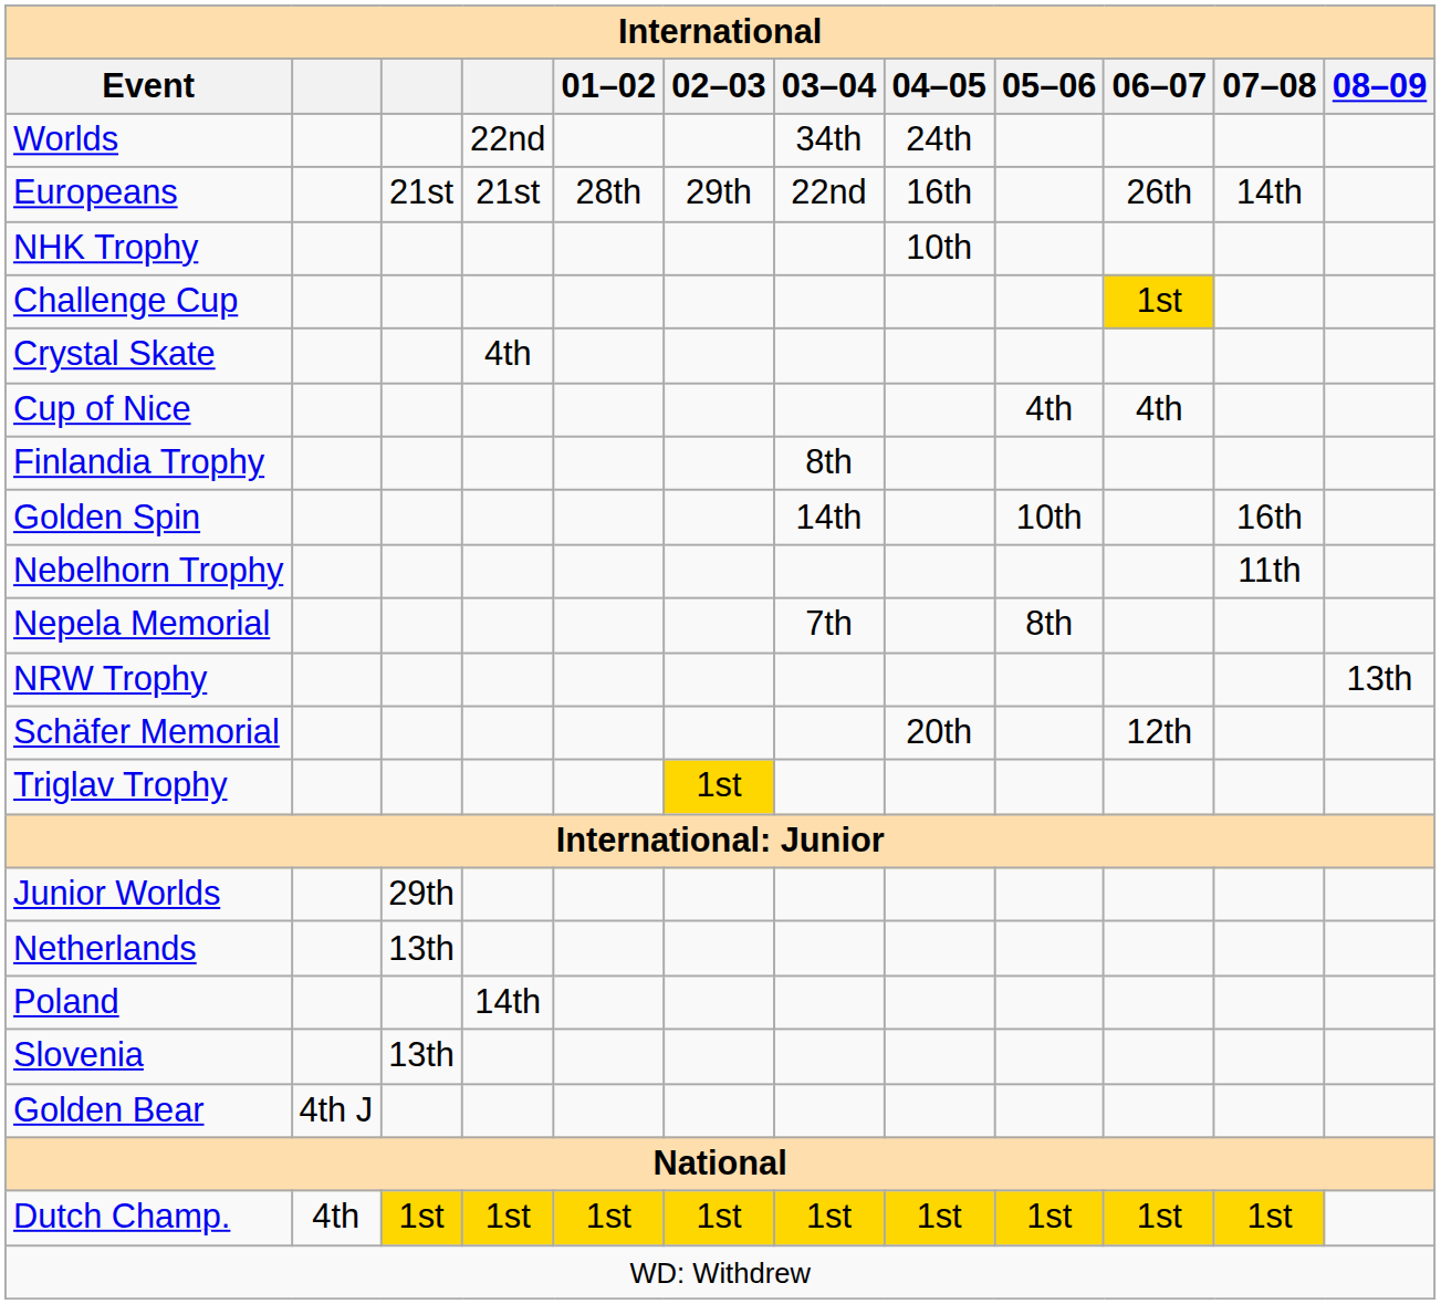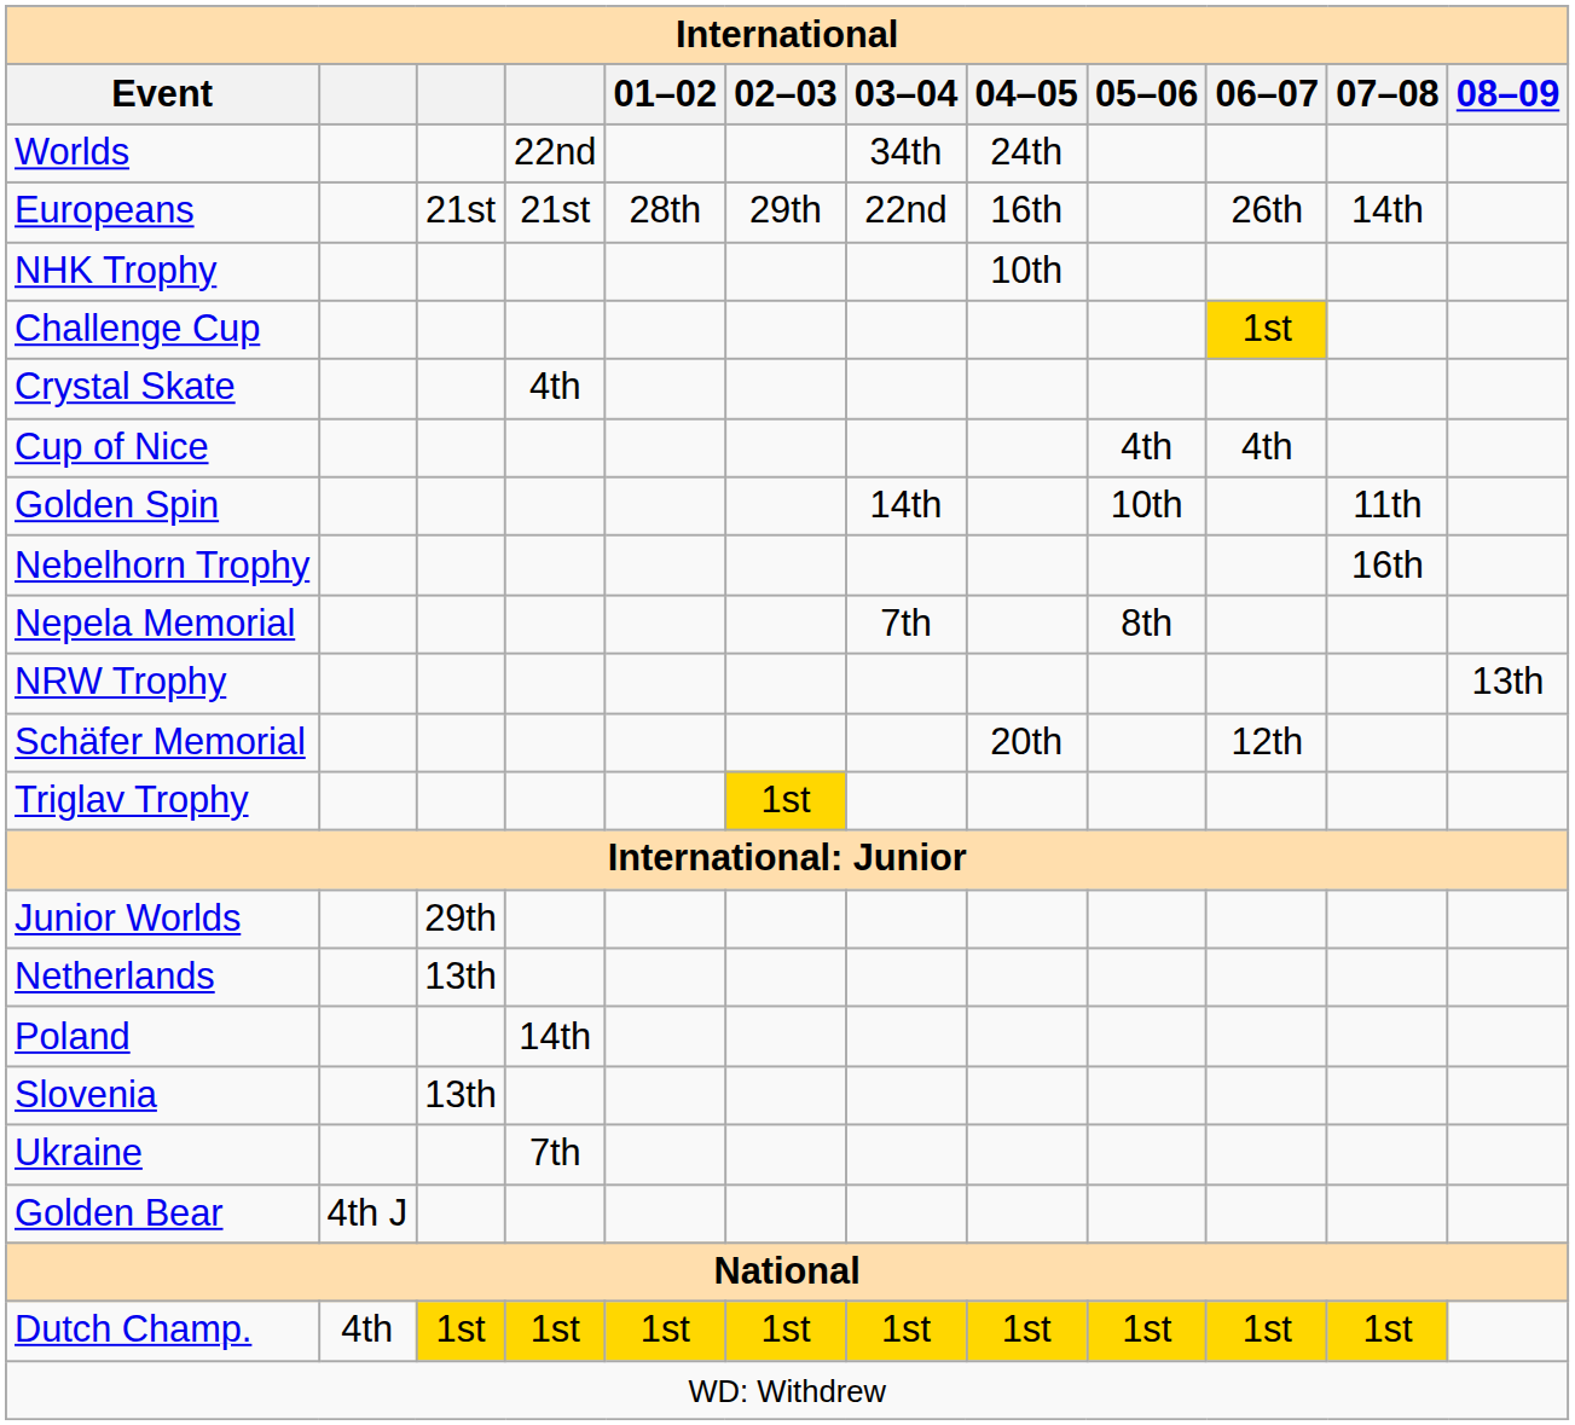- row: Finlandia Trophy | 8th
Golden Spin | 07–08: 16th -> 11th
Nebelhorn Trophy | 07–08: 11th -> 16th
+ row: Ukraine | 7th
